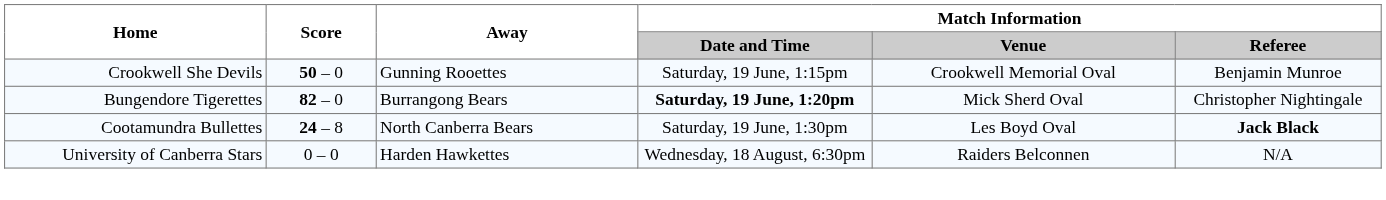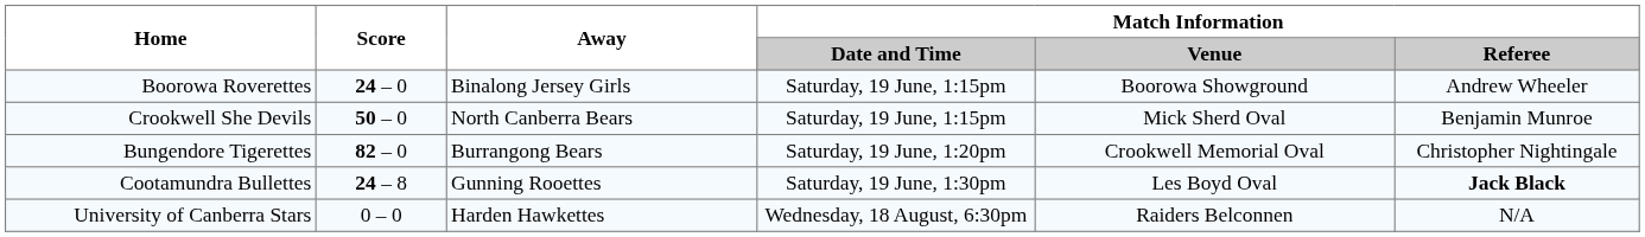+ row: Boorowa Roverettes | 24 – 0 | Binalong Jersey Girls | Saturday, 19 June, 1:15pm | Boorowa Showground | Andrew Wheeler
Crookwell She Devils | Away: Gunning Rooettes -> North Canberra Bears
Crookwell She Devils | Match Information / Venue: Crookwell Memorial Oval -> Mick Sherd Oval
Bungendore Tigerettes | Match Information / Date and Time: bold -> normal
Bungendore Tigerettes | Match Information / Venue: Mick Sherd Oval -> Crookwell Memorial Oval
Cootamundra Bullettes | Away: North Canberra Bears -> Gunning Rooettes
